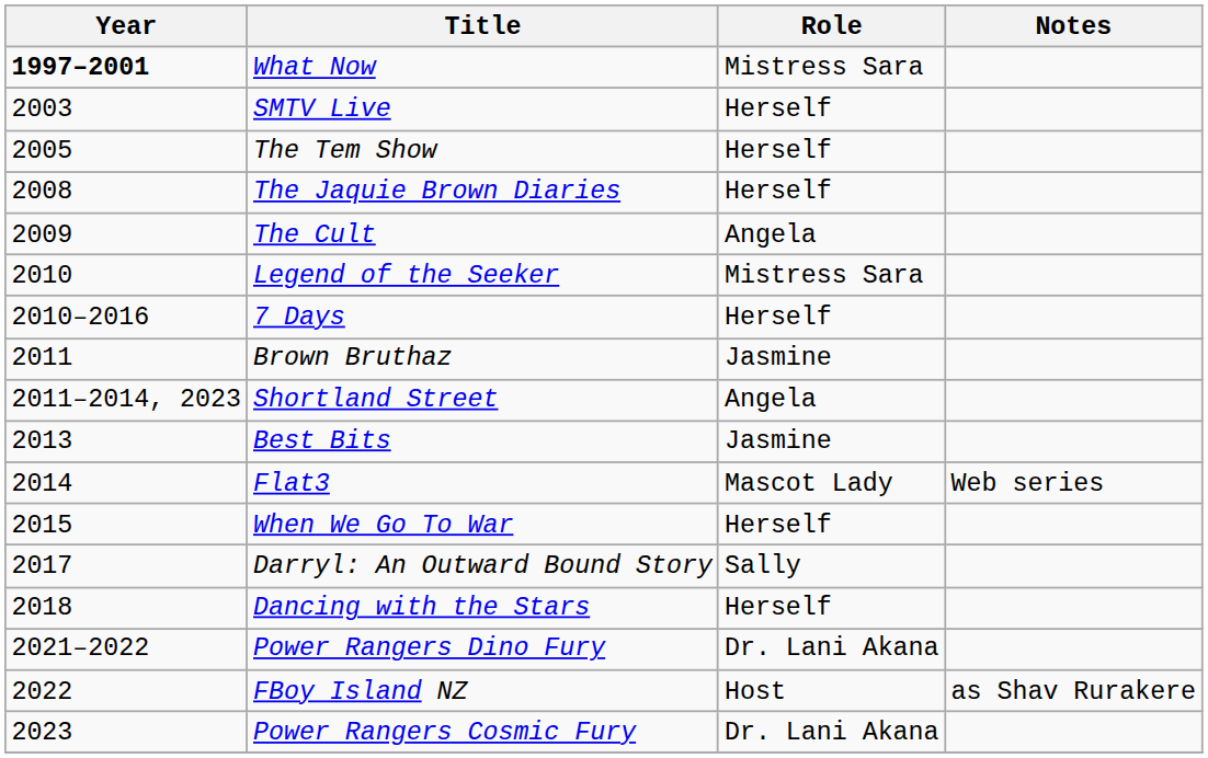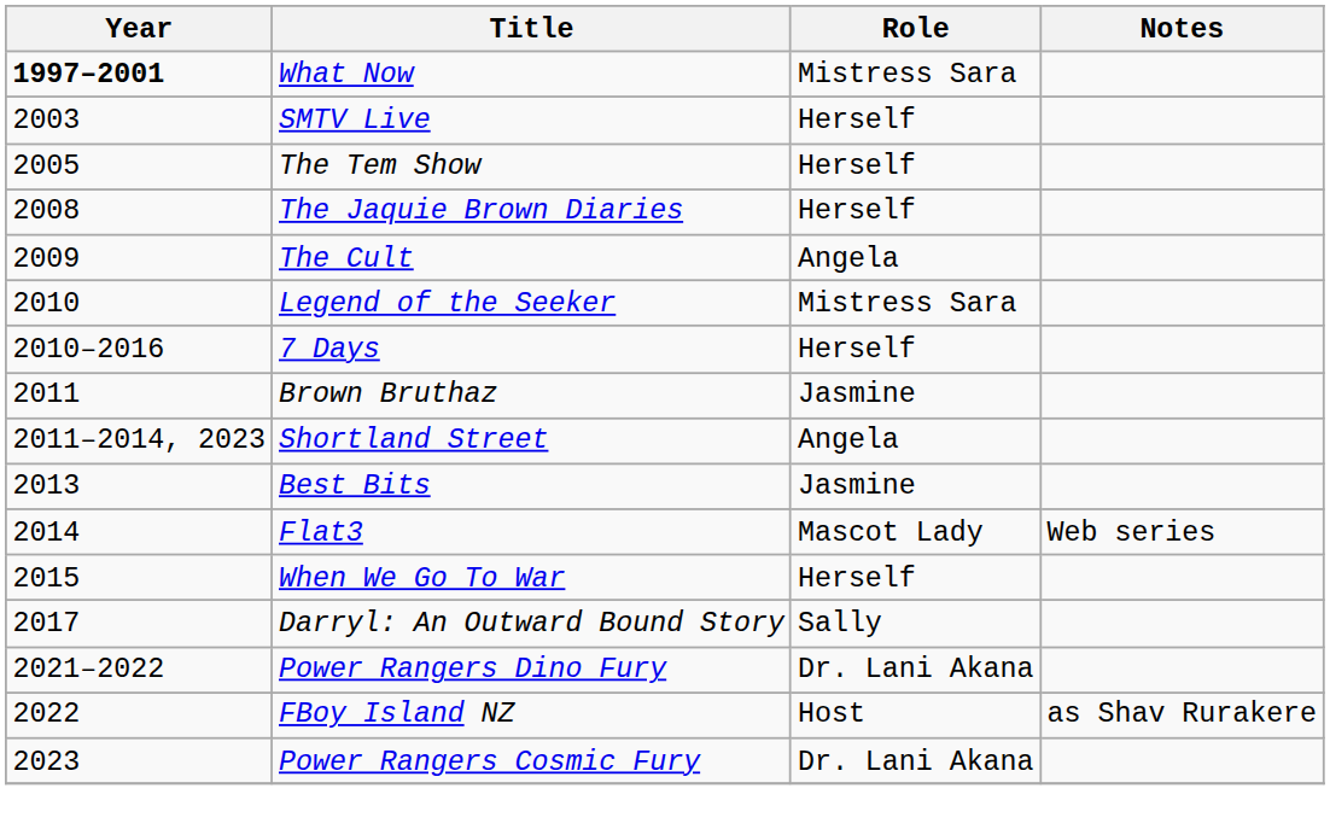- row: 2018 | Dancing with the Stars | Herself
